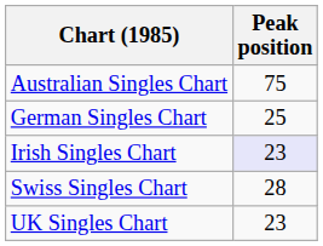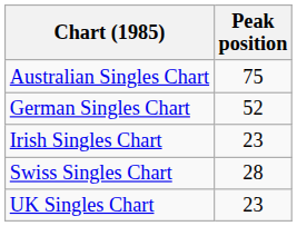German Singles Chart | Peak position: 25 -> 52
Irish Singles Chart | Peak position: lavender background -> no background
